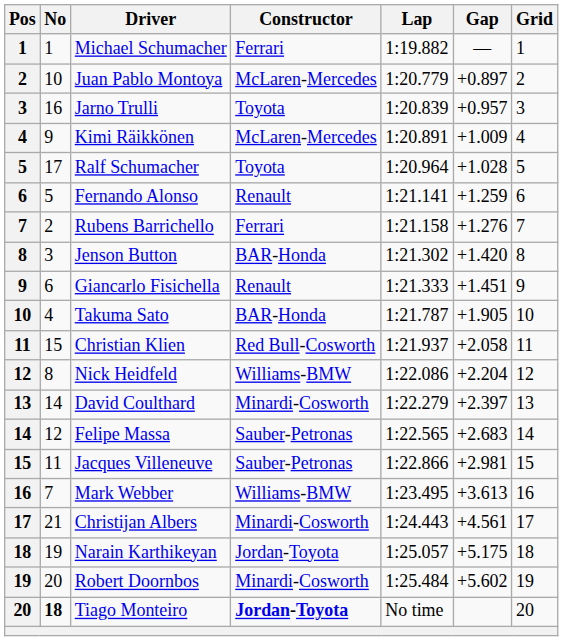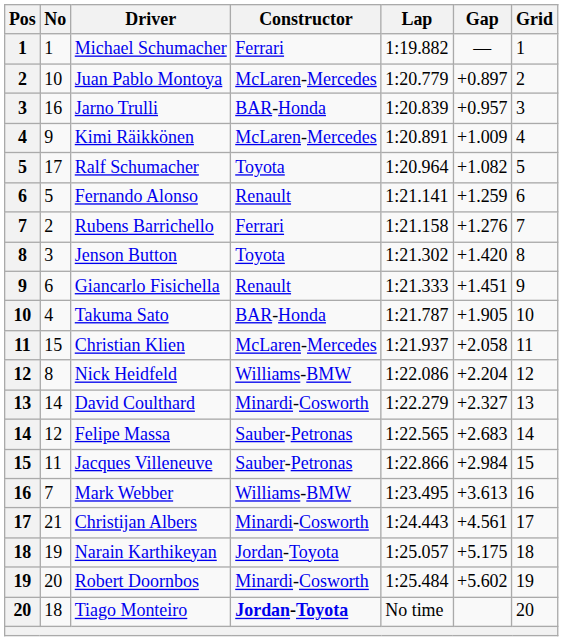Jarno Trulli | Constructor: Toyota -> BAR-Honda
Ralf Schumacher | Gap: +1.028 -> +1.082
Jenson Button | Constructor: BAR-Honda -> Toyota
Christian Klien | Constructor: Red Bull-Cosworth -> McLaren-Mercedes
David Coulthard | Gap: +2.397 -> +2.327
Jacques Villeneuve | Gap: +2.981 -> +2.984
Tiago Monteiro | No: bold -> normal
